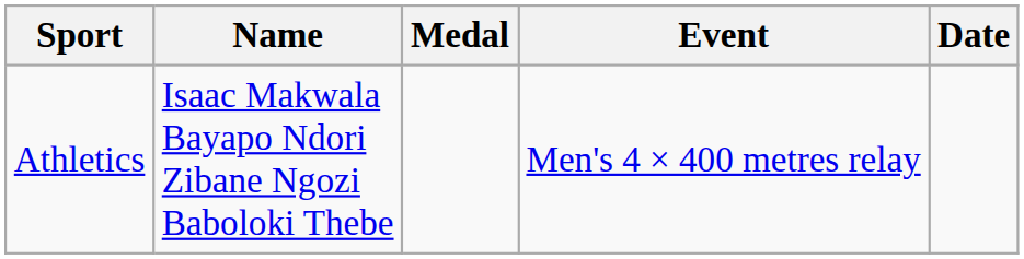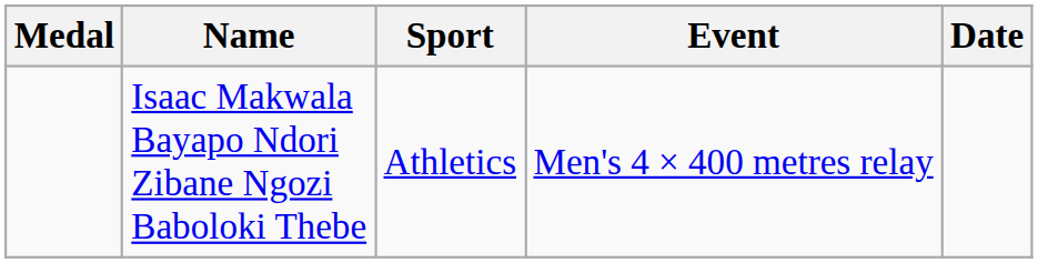columns swapped: Medal <-> Sport
